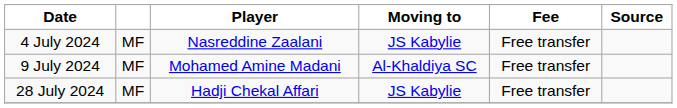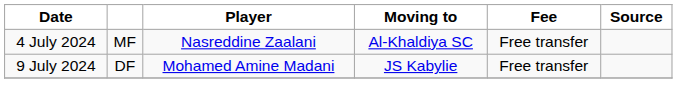4 July 2024 | Moving to: JS Kabylie -> Al-Khaldiya SC
9 July 2024 | column 2: MF -> DF
9 July 2024 | Moving to: Al-Khaldiya SC -> JS Kabylie
- row: 28 July 2024 | MF | Hadji Chekal Affari | JS Kabylie | Free transfer
